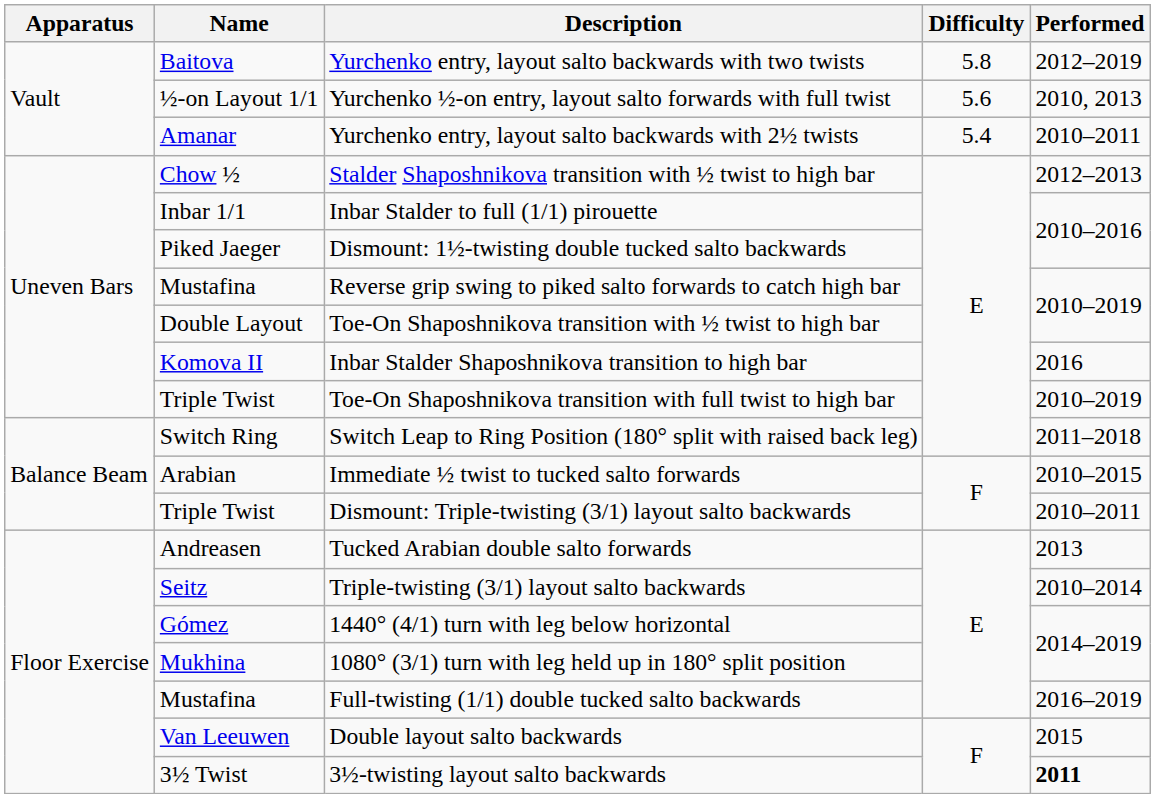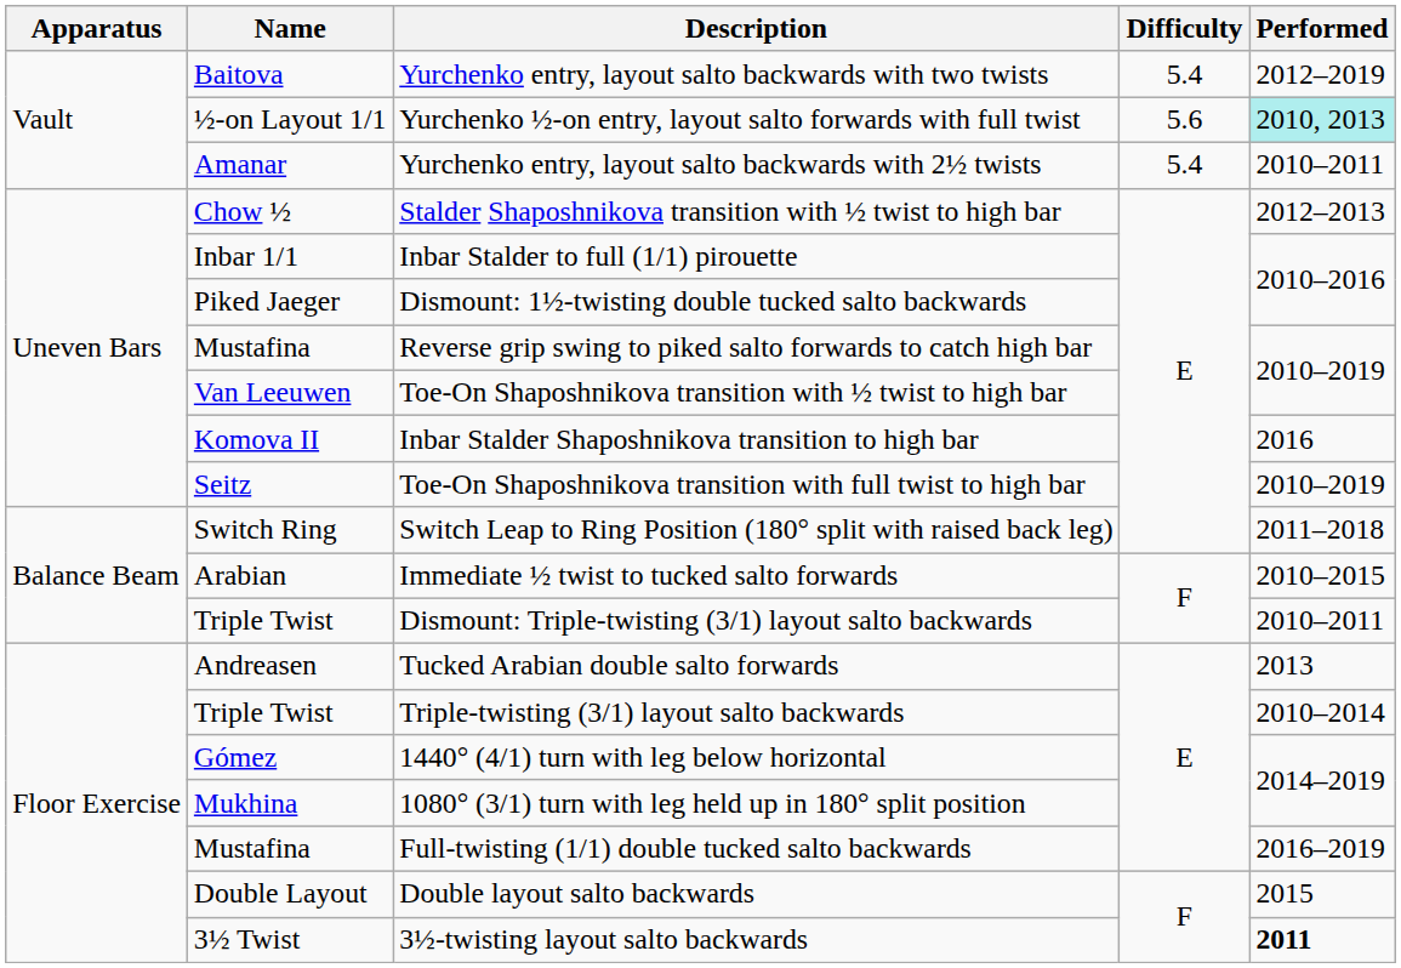Yurchenko entry, layout salto backwards with two twists | Difficulty: 5.8 -> 5.4
Yurchenko ½-on entry, layout salto forwards with full twist | Performed: no background -> paleturquoise background
Toe-On Shaposhnikova transition with ½ twist to high bar | Name: Double Layout -> Van Leeuwen
Toe-On Shaposhnikova transition with full twist to high bar | Name: Triple Twist -> Seitz
Triple-twisting (3/1) layout salto backwards | Name: Seitz -> Triple Twist
Double layout salto backwards | Name: Van Leeuwen -> Double Layout
